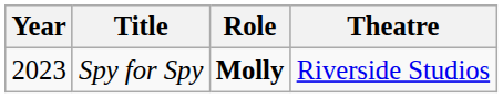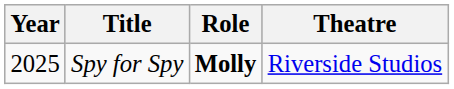Spy for Spy | Year: 2023 -> 2025
